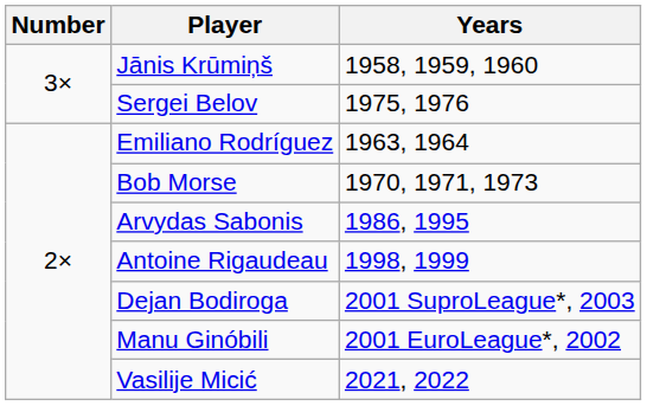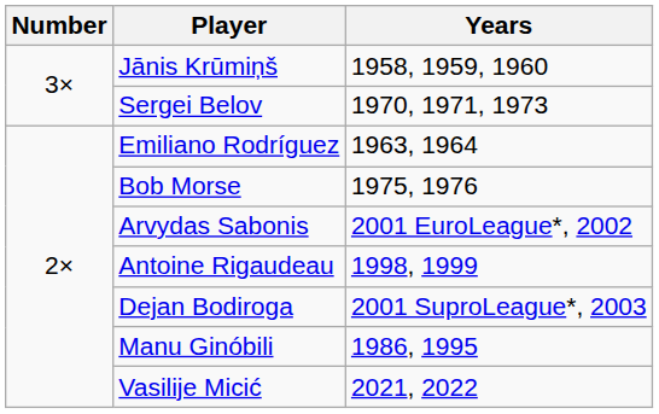Sergei Belov | Years: 1975, 1976 -> 1970, 1971, 1973
Bob Morse | Years: 1970, 1971, 1973 -> 1975, 1976
Arvydas Sabonis | Years: 1986, 1995 -> 2001 EuroLeague*, 2002
Manu Ginóbili | Years: 2001 EuroLeague*, 2002 -> 1986, 1995
